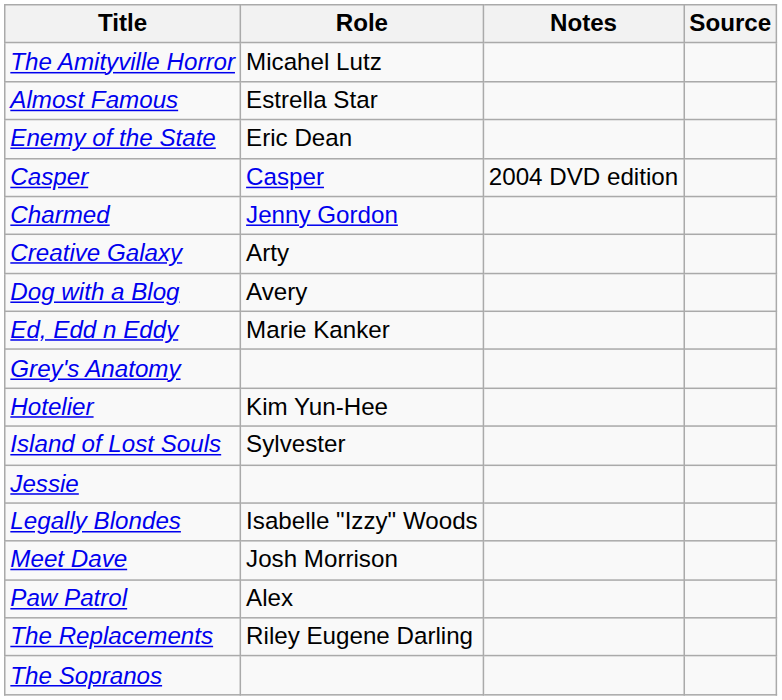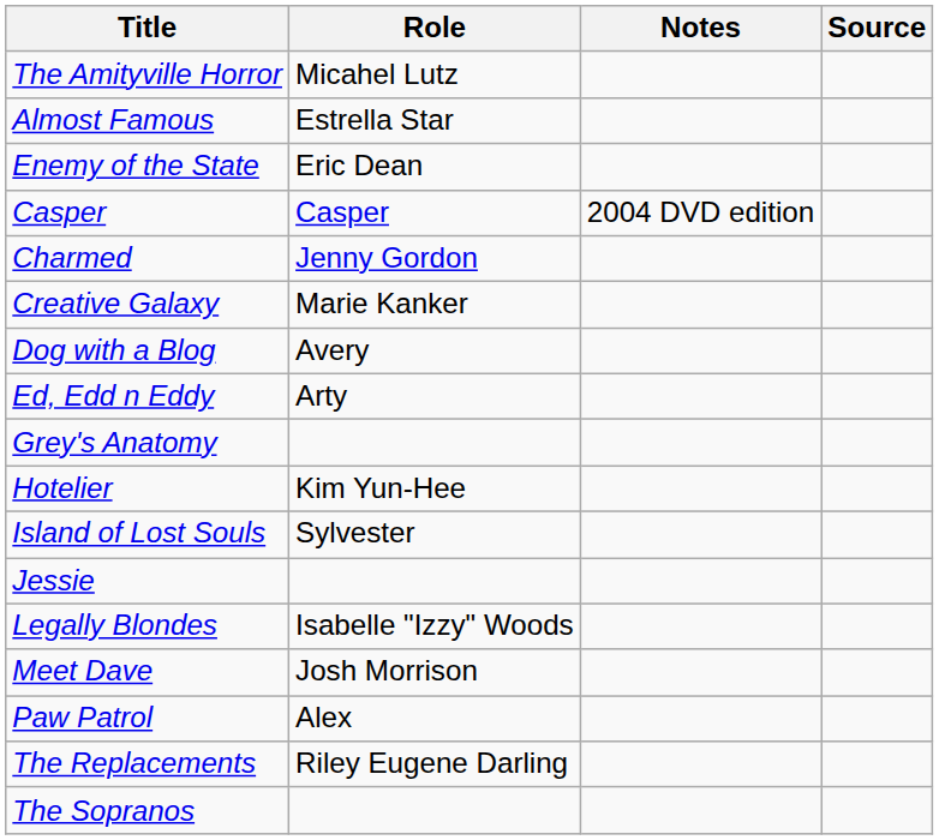Creative Galaxy | Role: Arty -> Marie Kanker
Ed, Edd n Eddy | Role: Marie Kanker -> Arty
